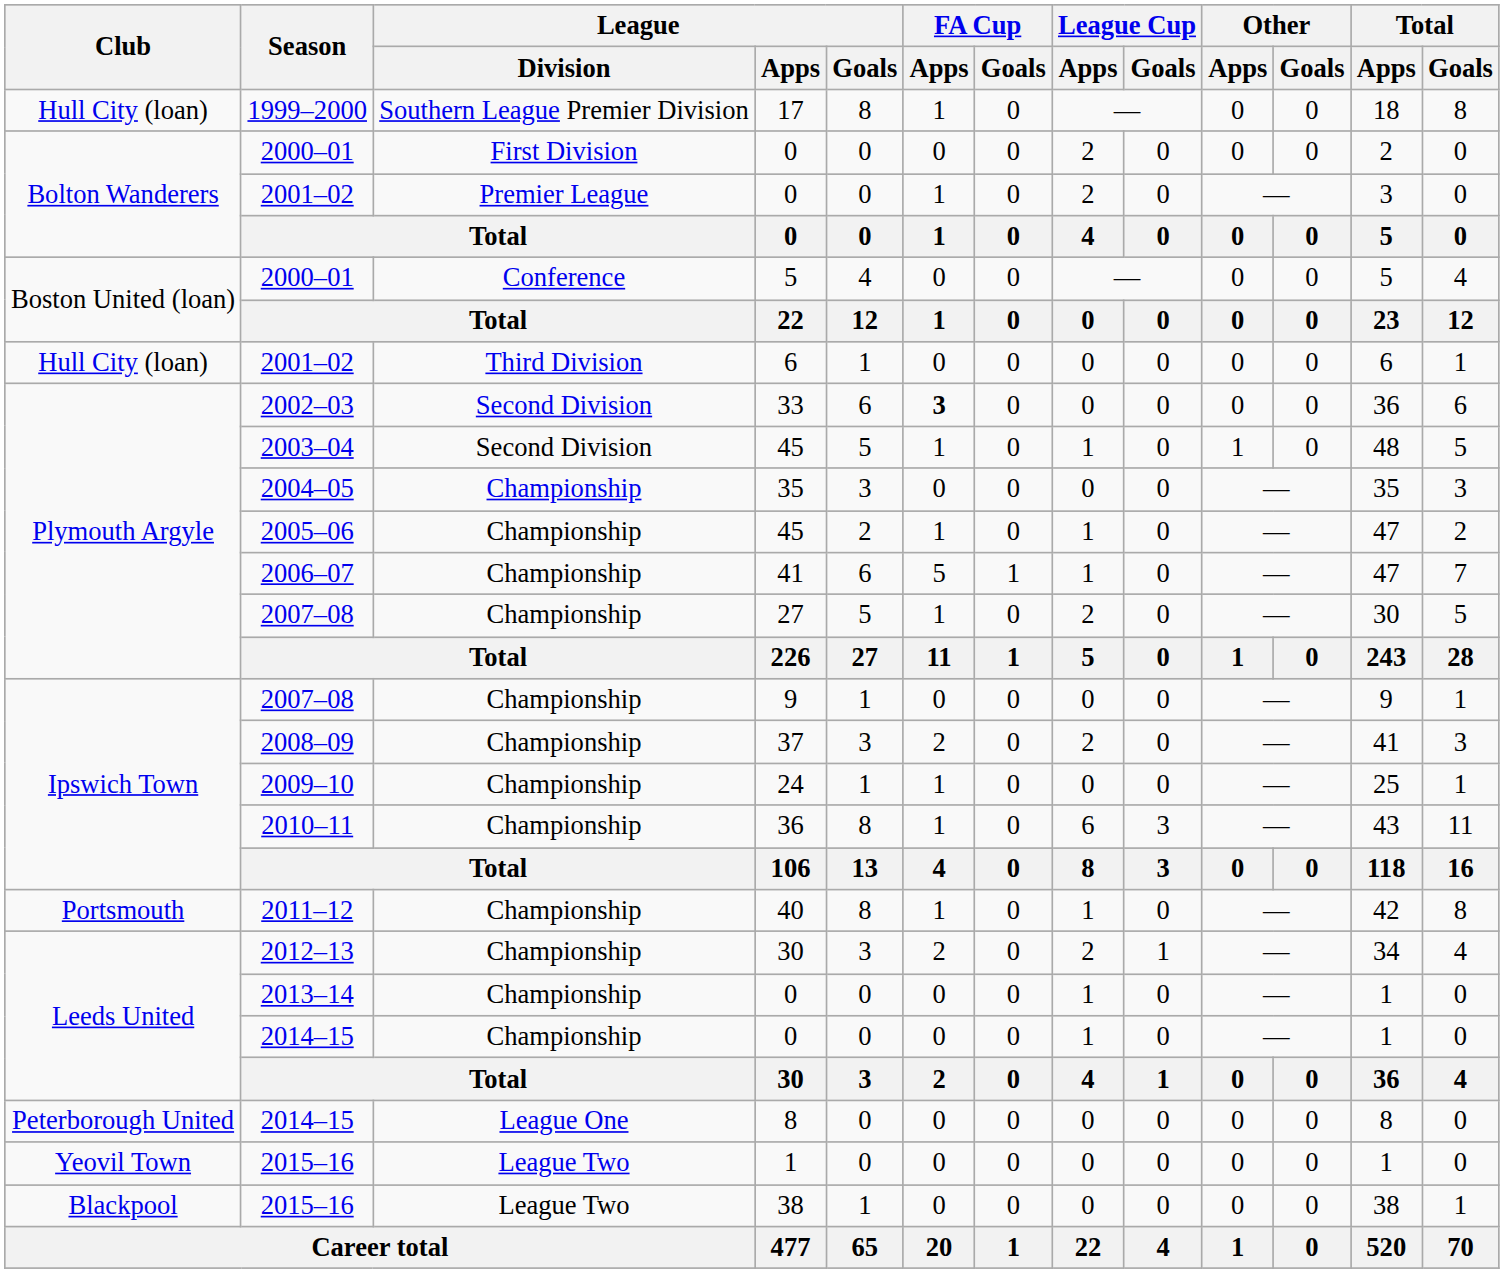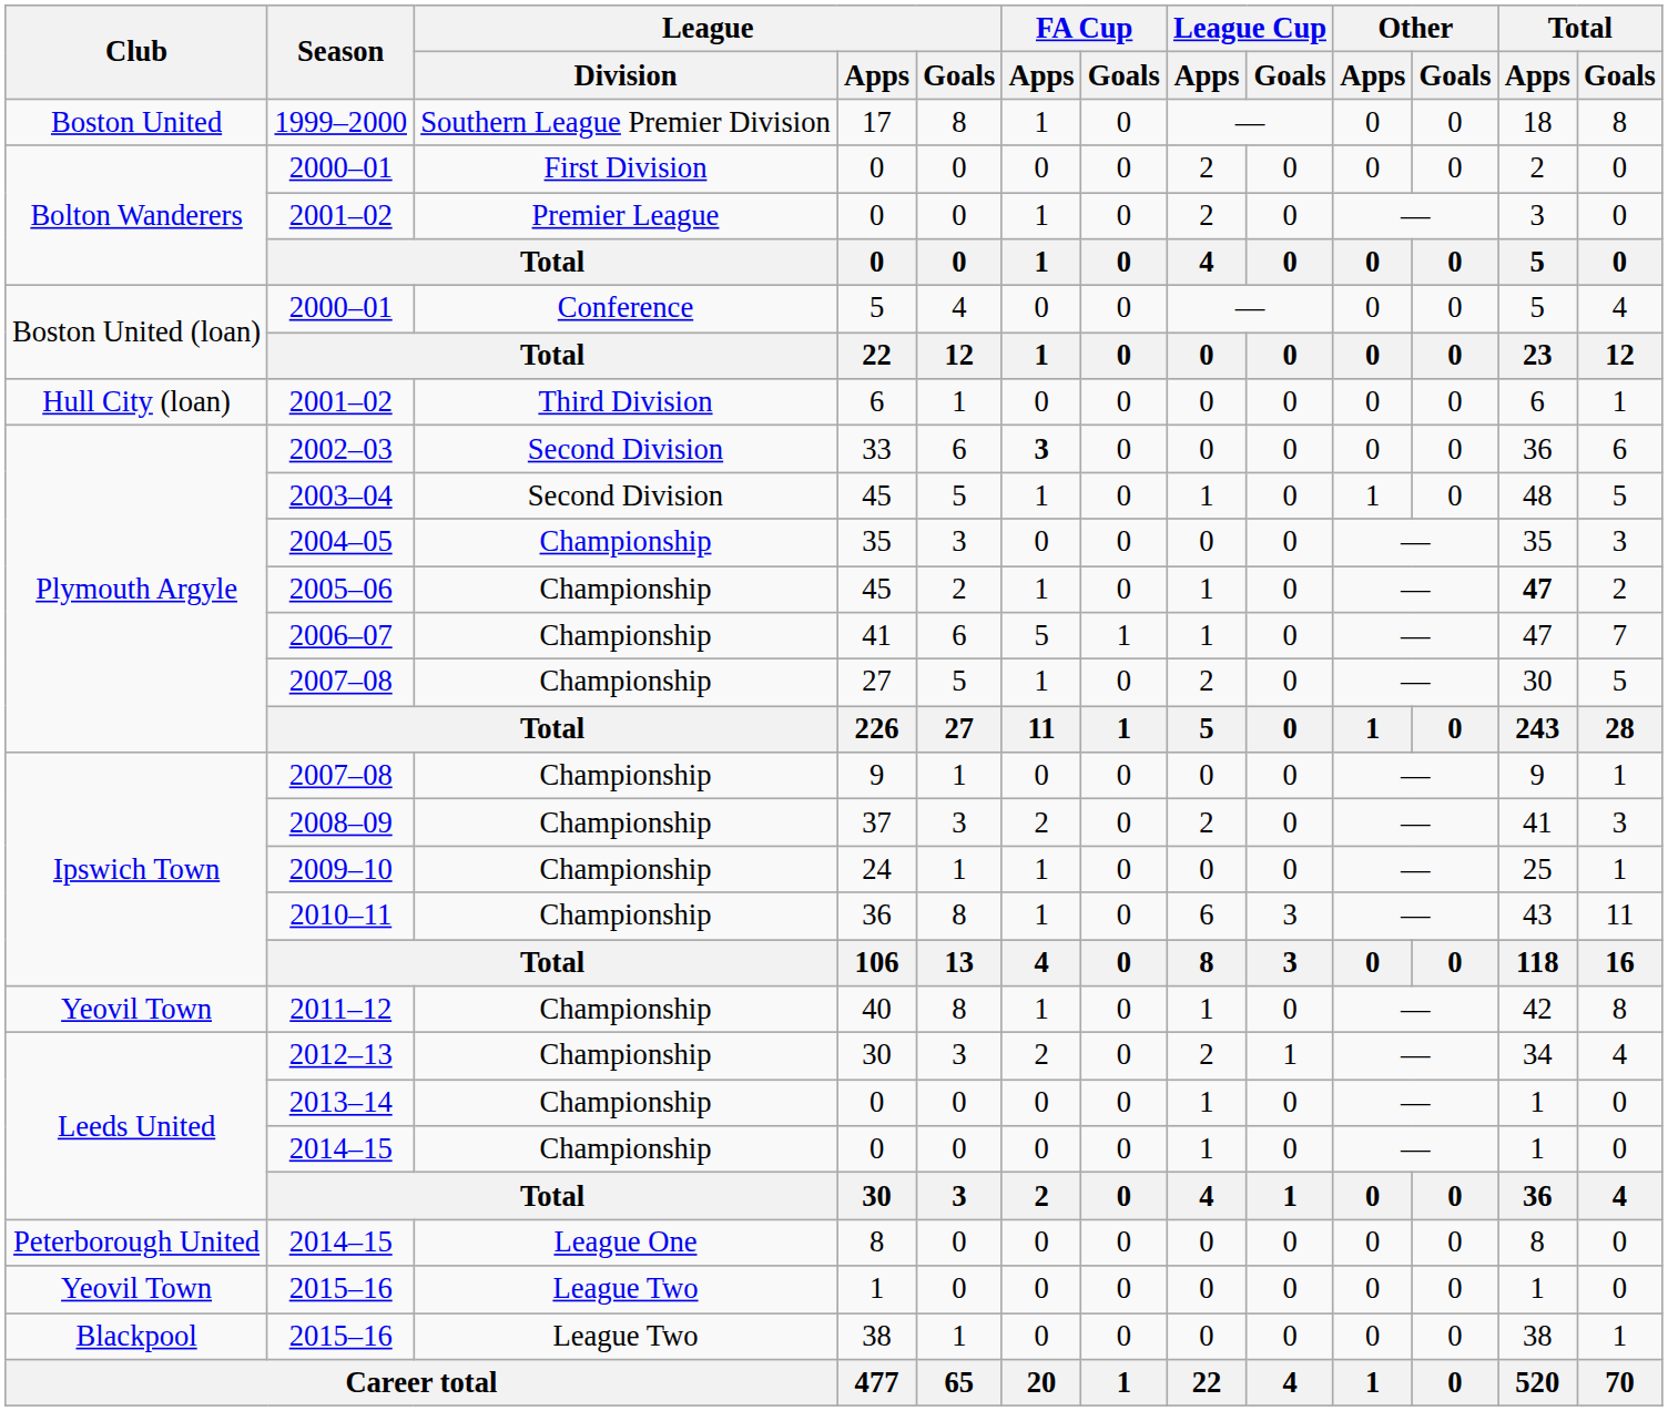17 | Club: Hull City (loan) -> Boston United
2005–06 / 45 | Total / Apps: normal -> bold
40 | Club: Portsmouth -> Yeovil Town
